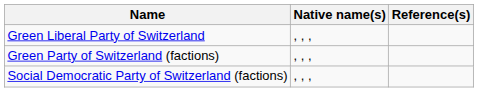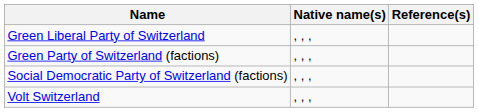+ row: Volt Switzerland | , , ,
